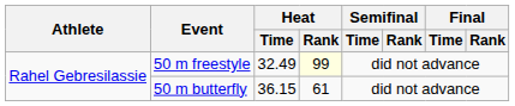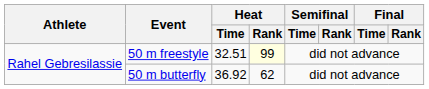50 m freestyle | Heat / Time: 32.49 -> 32.51
50 m butterfly | Heat / Time: 36.15 -> 36.92
50 m butterfly | Heat / Rank: 61 -> 62
